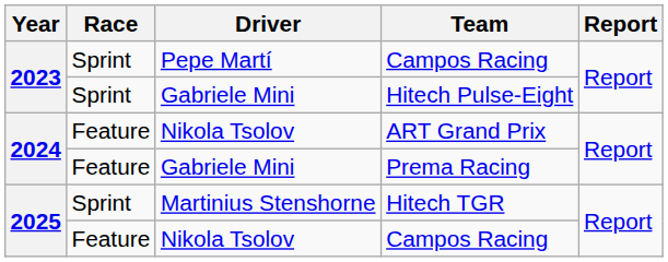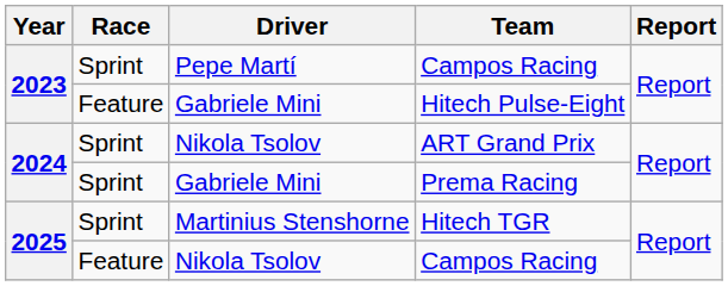Hitech Pulse-Eight | Race: Sprint -> Feature
ART Grand Prix | Race: Feature -> Sprint
Prema Racing | Race: Feature -> Sprint
